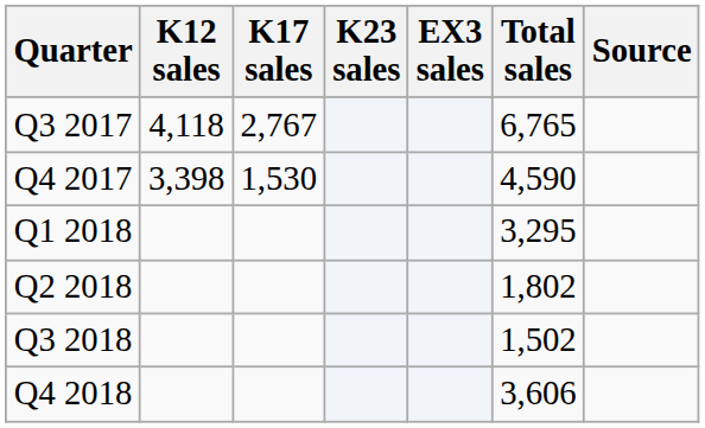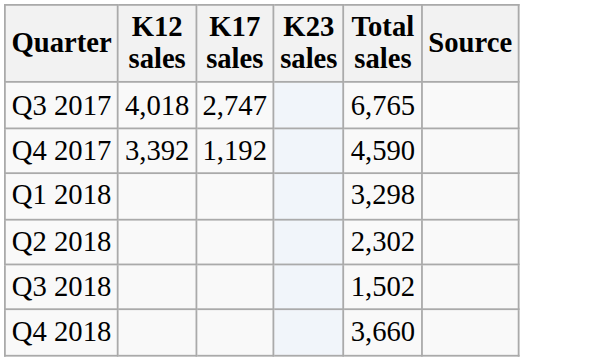- column: EX3 sales
Q3 2017 | K12 sales: 4,118 -> 4,018
Q3 2017 | K17 sales: 2,767 -> 2,747
Q4 2017 | K12 sales: 3,398 -> 3,392
Q4 2017 | K17 sales: 1,530 -> 1,192
Q1 2018 | Total sales: 3,295 -> 3,298
Q2 2018 | Total sales: 1,802 -> 2,302
Q4 2018 | Total sales: 3,606 -> 3,660
